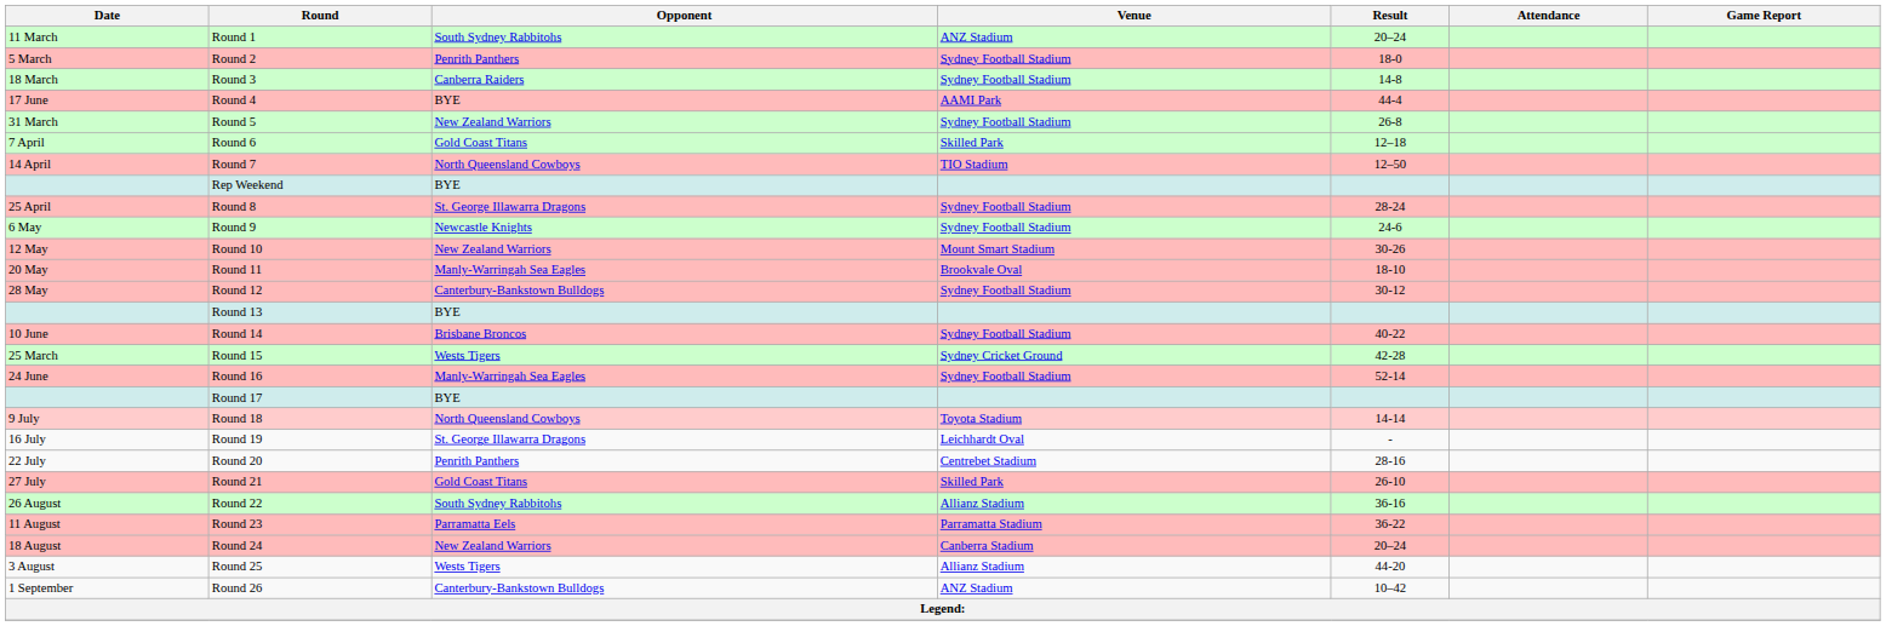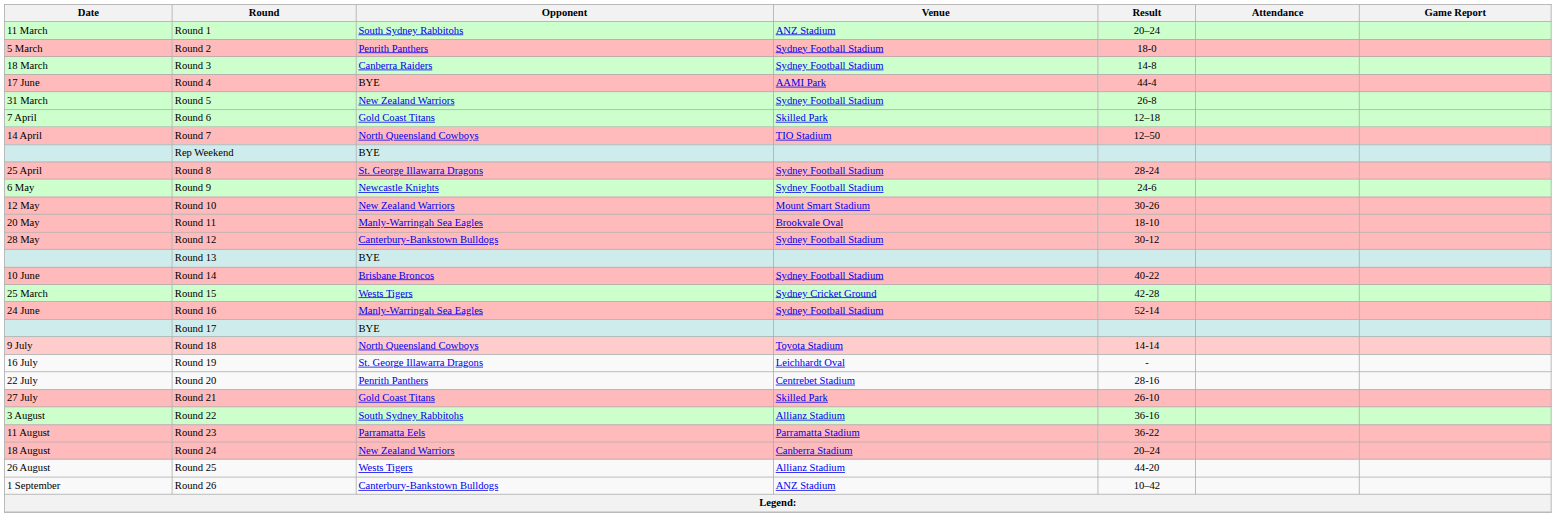Round 22 | Date: 26 August -> 3 August
Round 25 | Date: 3 August -> 26 August
